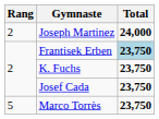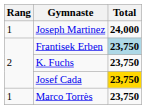Joseph Martinez | Rang: 2 -> 1
Josef Cada | Total: no background -> gold background
Marco Torrès | Rang: 5 -> 1
